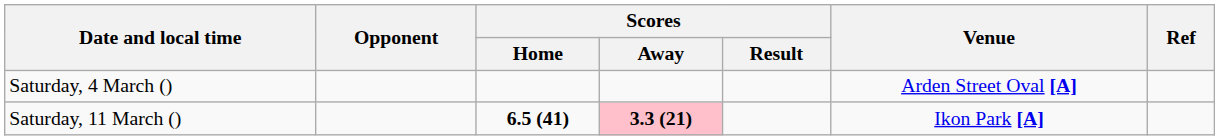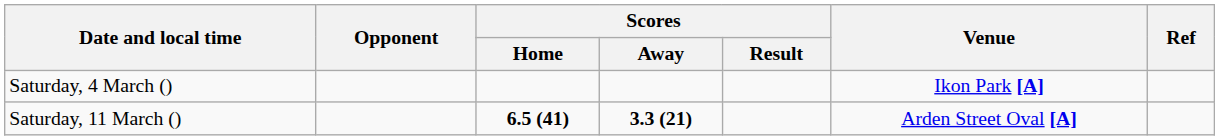Saturday, 4 March () | Venue: Arden Street Oval [A] -> Ikon Park [A]
Saturday, 11 March () | Scores / Away: pink background -> no background
Saturday, 11 March () | Venue: Ikon Park [A] -> Arden Street Oval [A]
